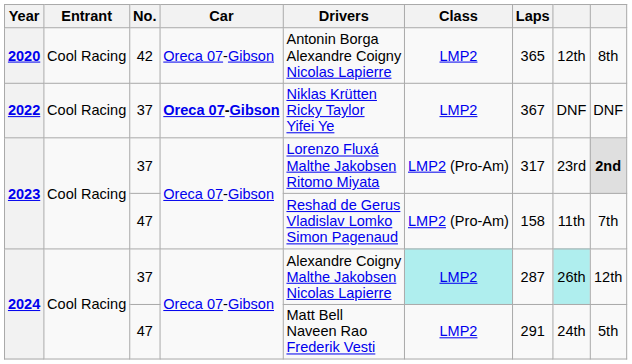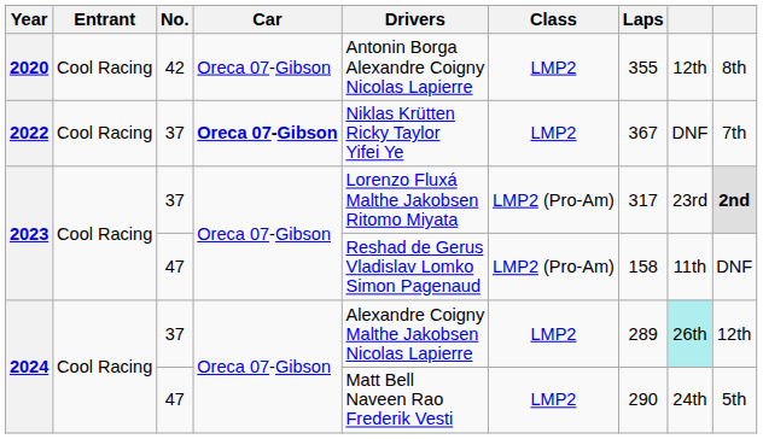2020 | Laps: 365 -> 355
2022 | column 9: DNF -> 7th
2023 / 47 | column 9: 7th -> DNF
2024 / 37 | Class: paleturquoise background -> no background
2024 / 37 | Laps: 287 -> 289
2024 / 47 | Laps: 291 -> 290
